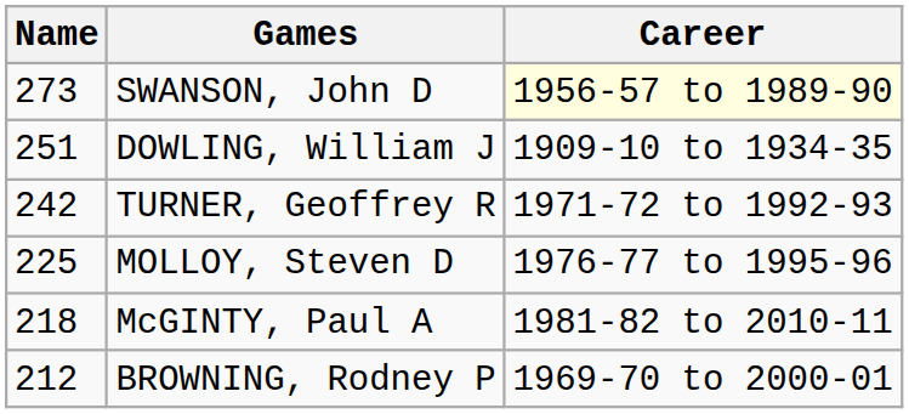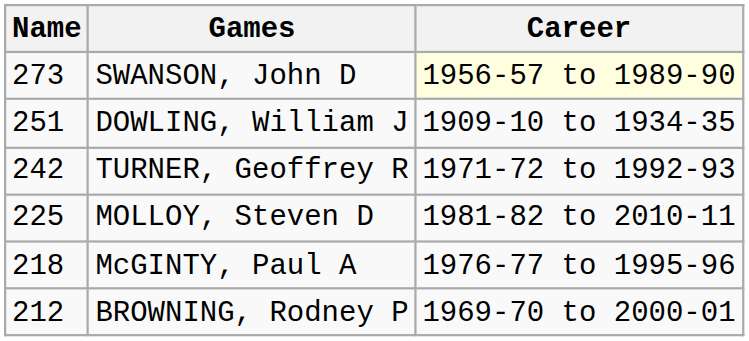MOLLOY, Steven D | Career: 1976-77 to 1995-96 -> 1981-82 to 2010-11
McGINTY, Paul A | Career: 1981-82 to 2010-11 -> 1976-77 to 1995-96
